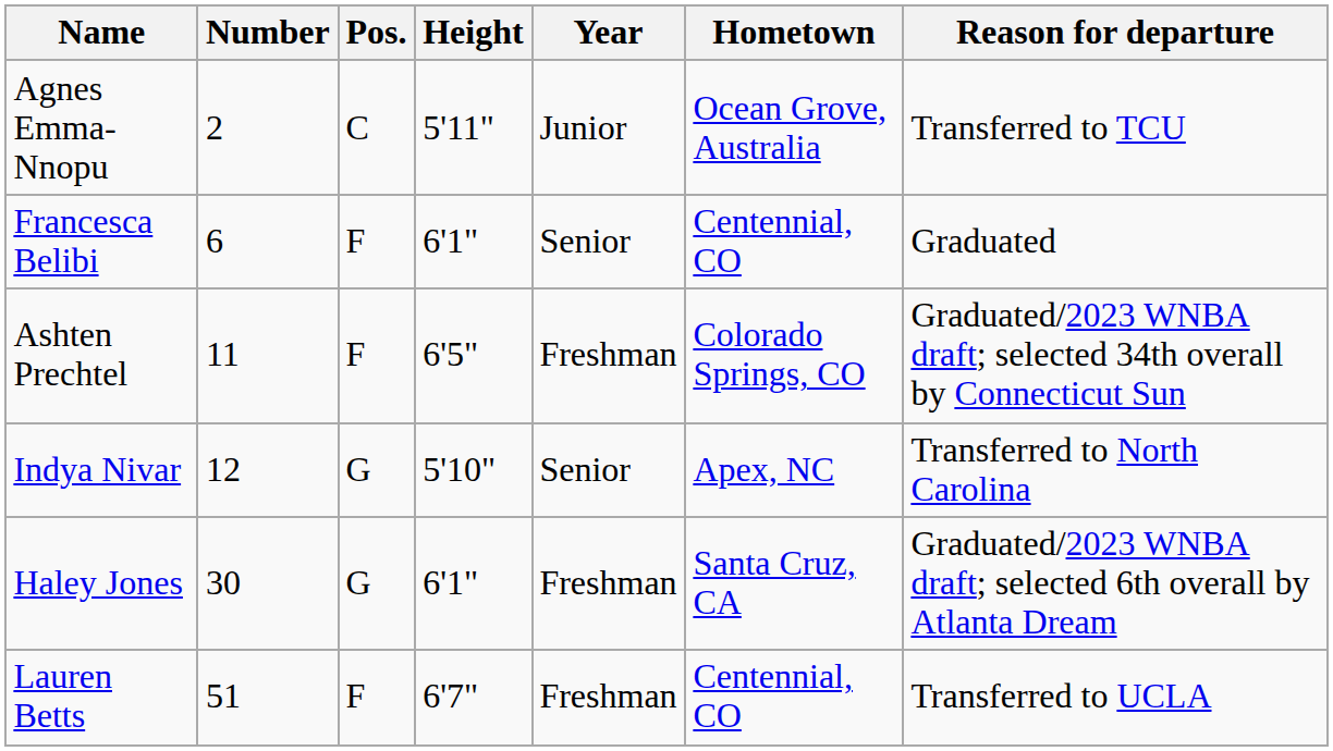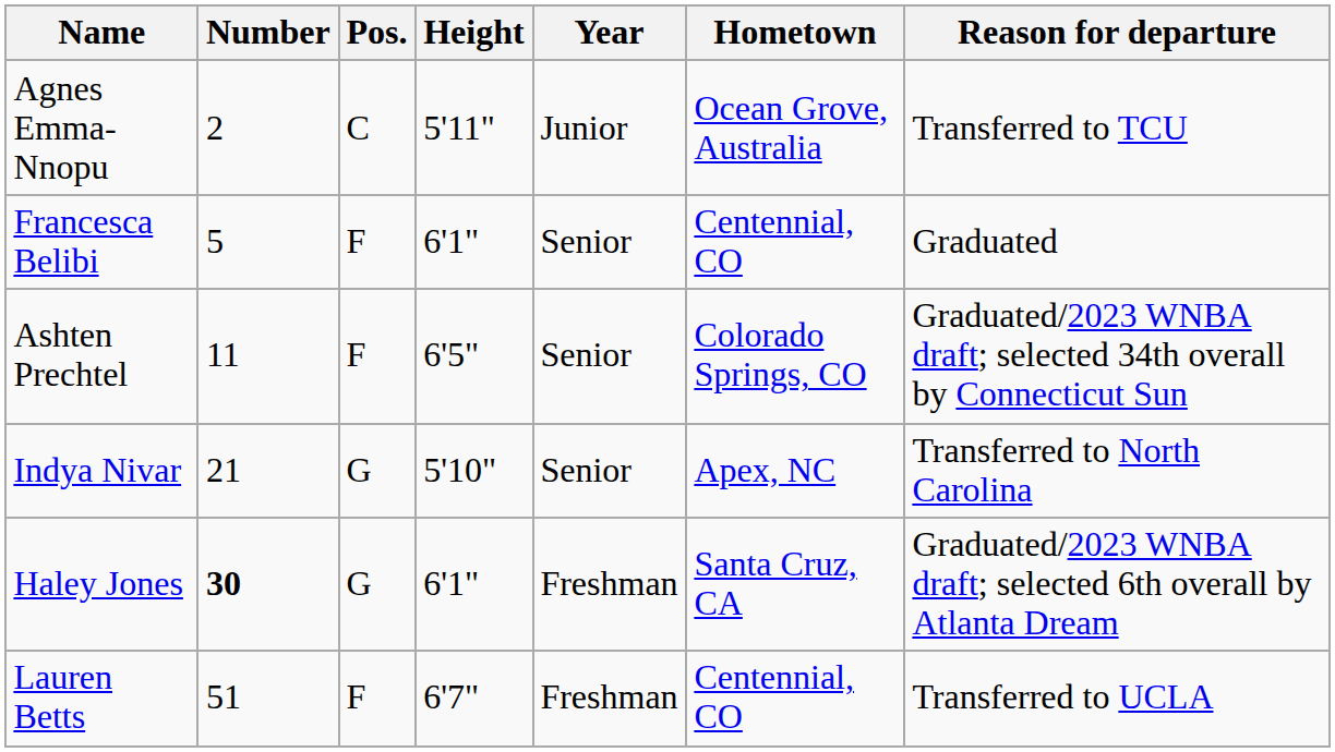Francesca Belibi | Number: 6 -> 5
Ashten Prechtel | Year: Freshman -> Senior
Indya Nivar | Number: 12 -> 21
Haley Jones | Number: normal -> bold
